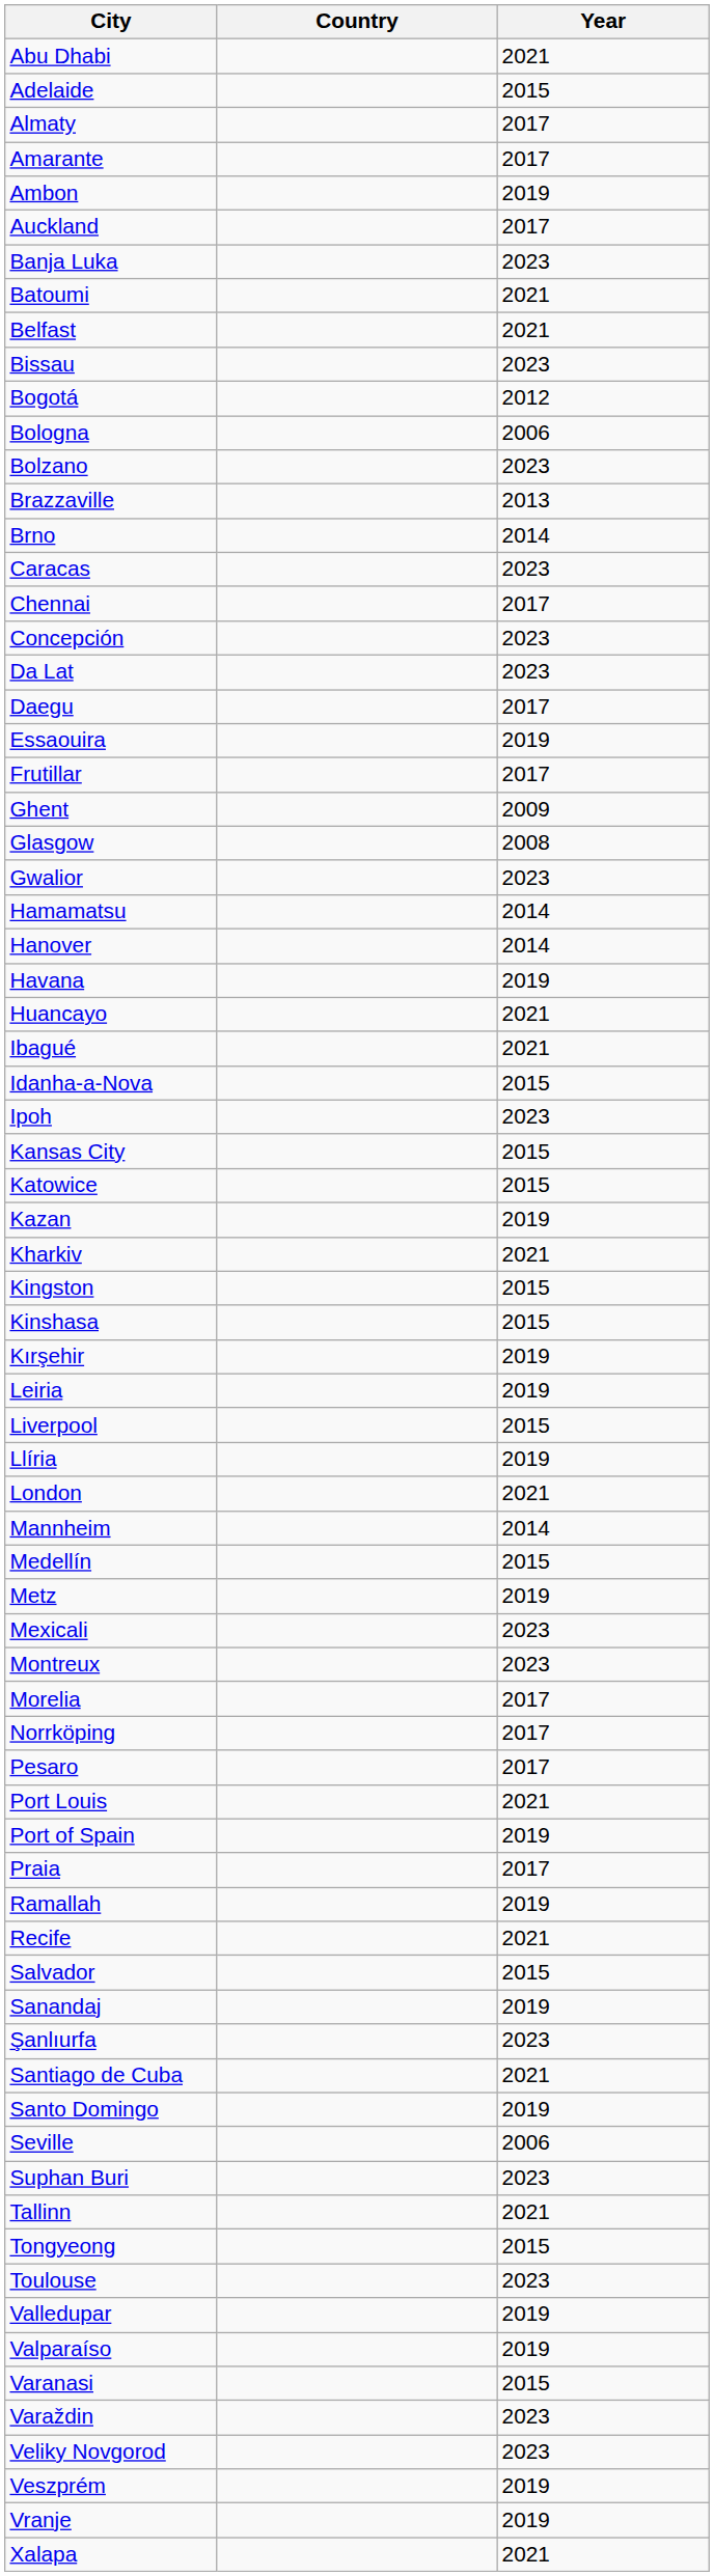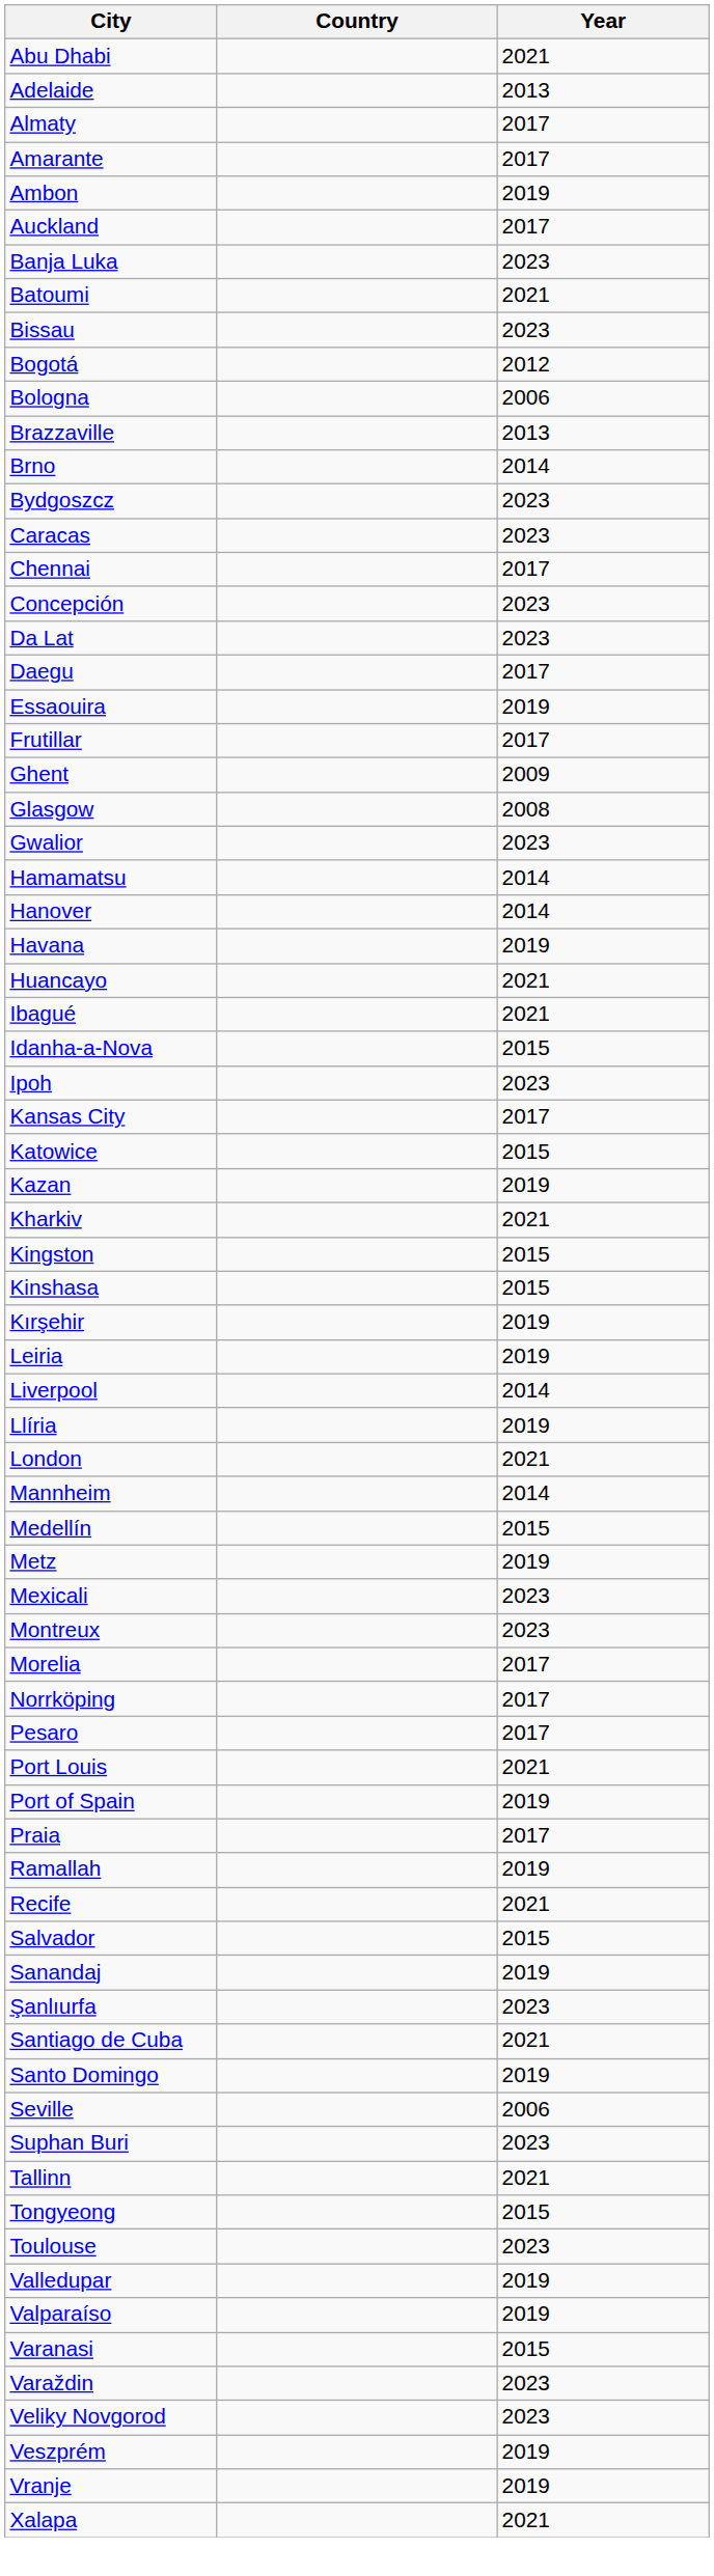Adelaide | Year: 2015 -> 2013
- row: Belfast | 2021
- row: Bolzano | 2023
+ row: Bydgoszcz | 2023
Kansas City | Year: 2015 -> 2017
Liverpool | Year: 2015 -> 2014
